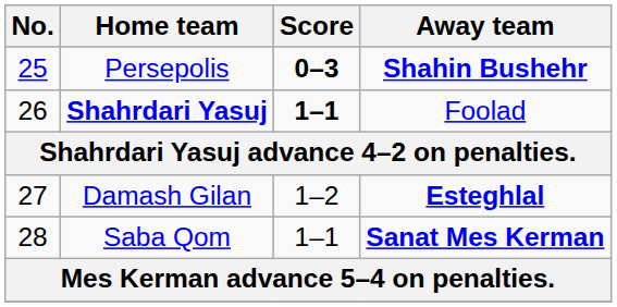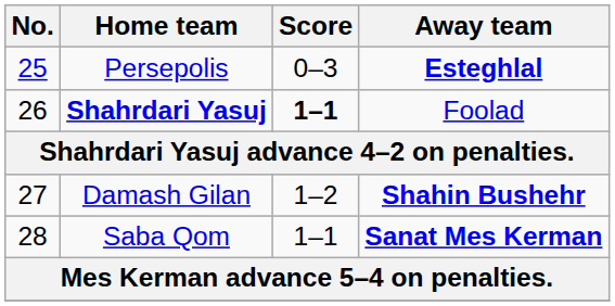Persepolis | Score: bold -> normal
Persepolis | Away team: Shahin Bushehr -> Esteghlal
Damash Gilan | Away team: Esteghlal -> Shahin Bushehr
